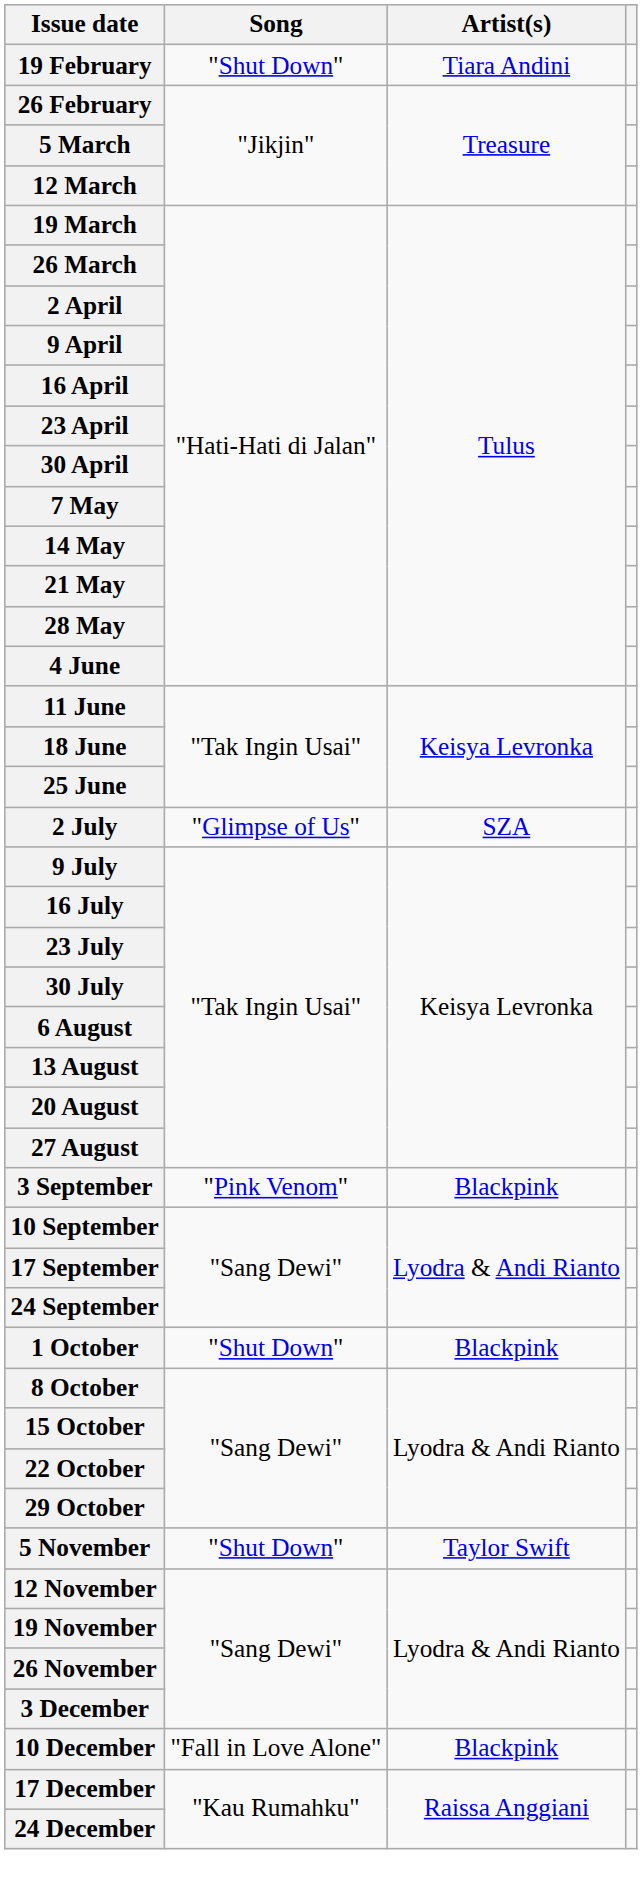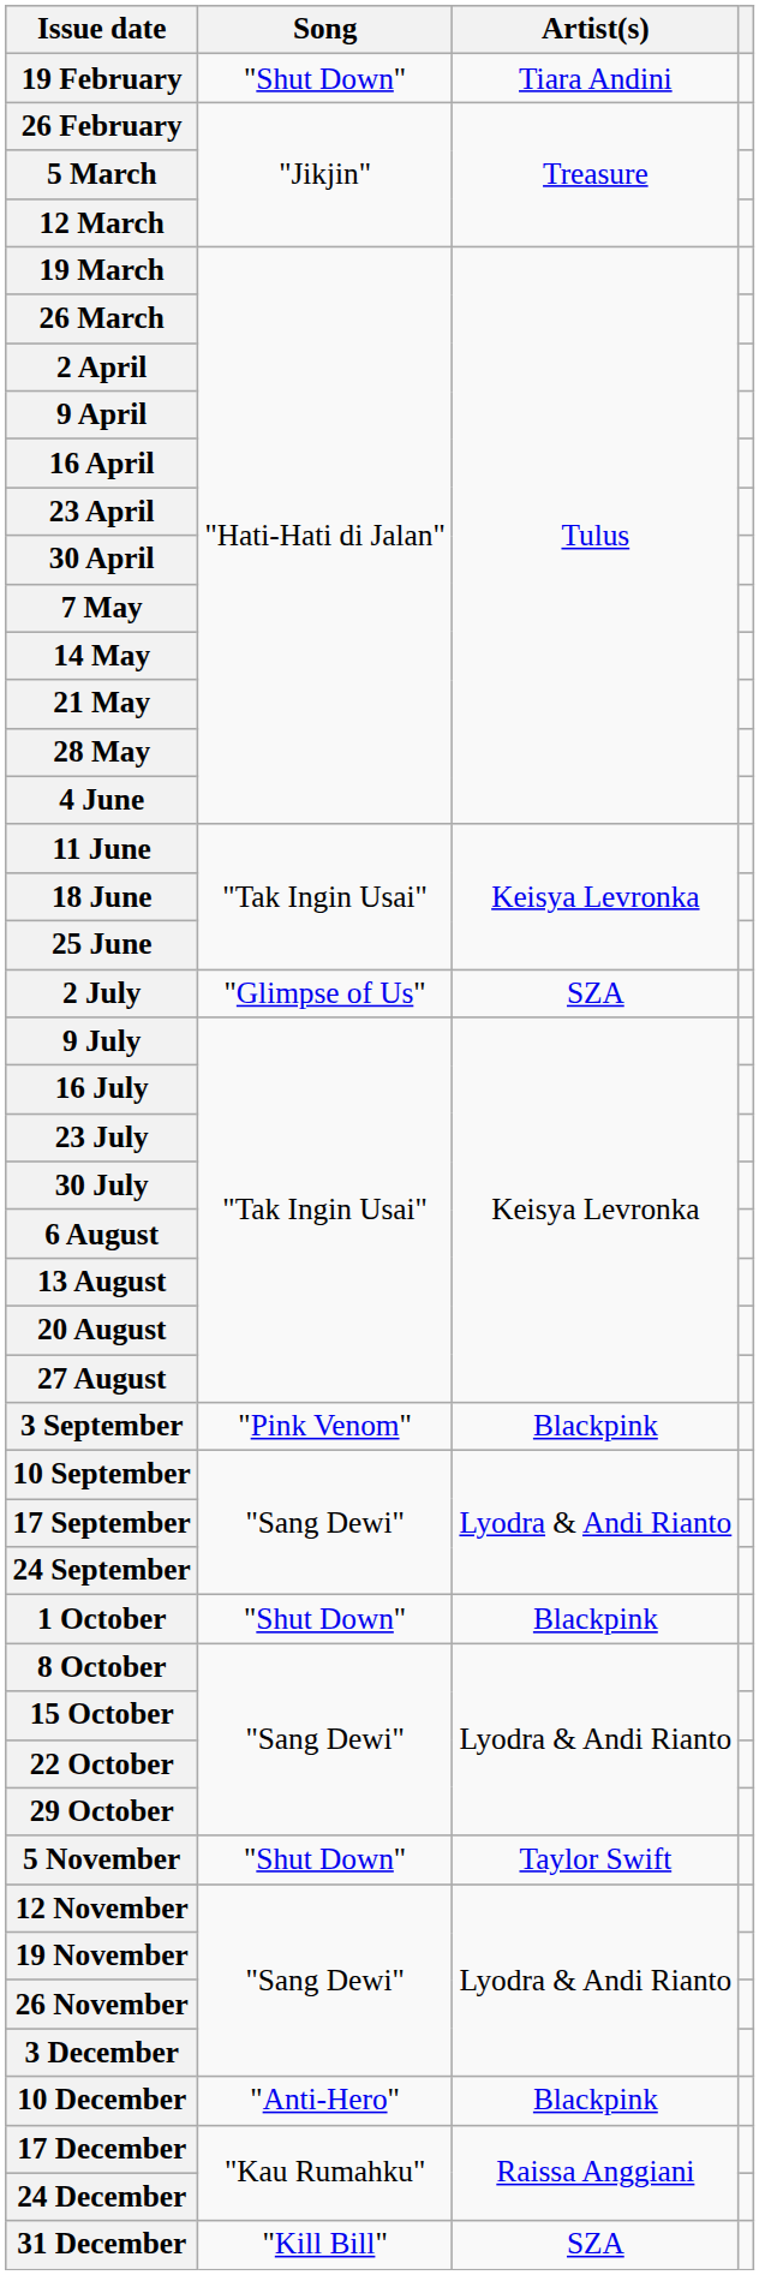10 December | Song: "Fall in Love Alone" -> "Anti-Hero"
+ row: 31 December | "Kill Bill" | SZA
